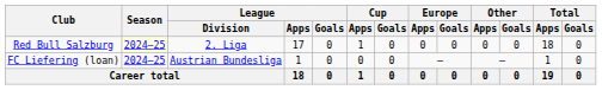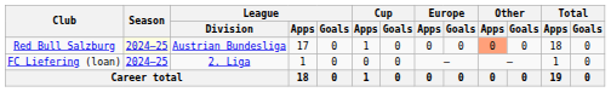Red Bull Salzburg | League / Division: 2. Liga -> Austrian Bundesliga
Red Bull Salzburg | Other / Apps: no background -> lightsalmon background
FC Liefering (loan) | League / Division: Austrian Bundesliga -> 2. Liga
